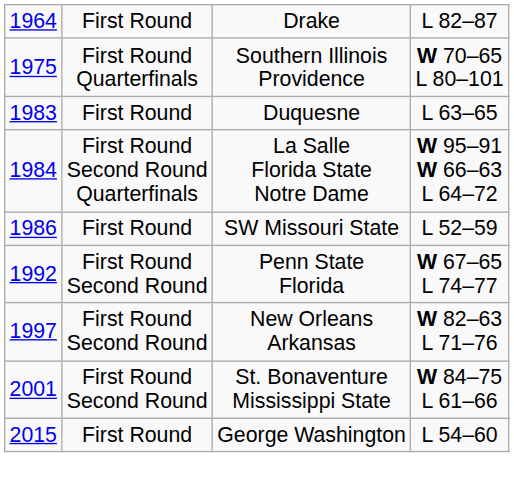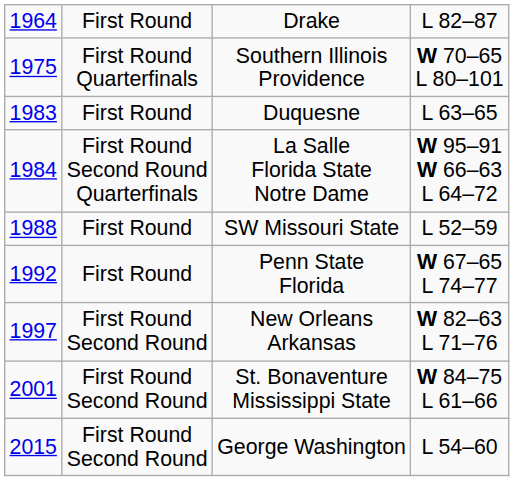SW Missouri State | column 1: 1986 -> 1988
Penn State Florida | column 2: First Round Second Round -> First Round
George Washington | column 2: First Round -> First Round Second Round
